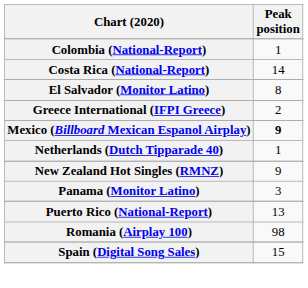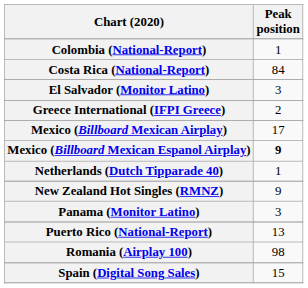Costa Rica (National-Report) | Peak position: 14 -> 84
El Salvador (Monitor Latino) | Peak position: 8 -> 3
+ row: Mexico (Billboard Mexican Airplay) | 17
